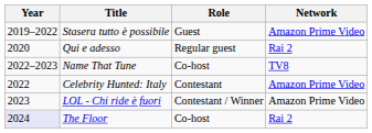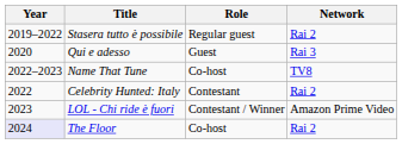Stasera tutto è possibile | Role: Guest -> Regular guest
Stasera tutto è possibile | Network: Amazon Prime Video -> Rai 2
Qui e adesso | Role: Regular guest -> Guest
Qui e adesso | Network: Rai 2 -> Rai 3
Celebrity Hunted: Italy | Network: Amazon Prime Video -> Rai 2
